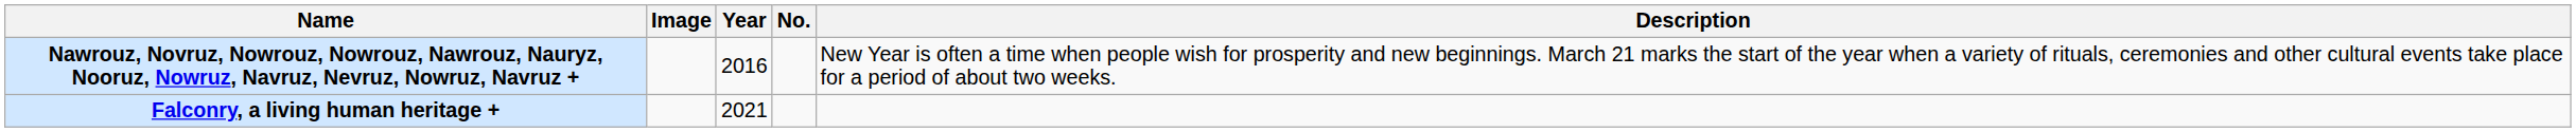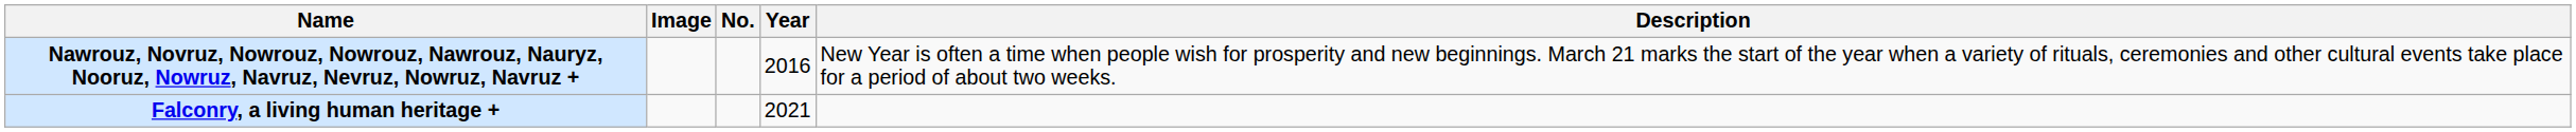columns swapped: Year <-> No.
